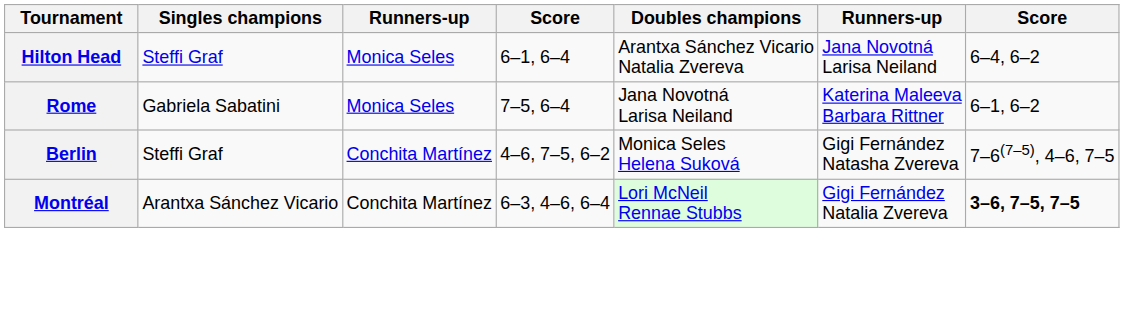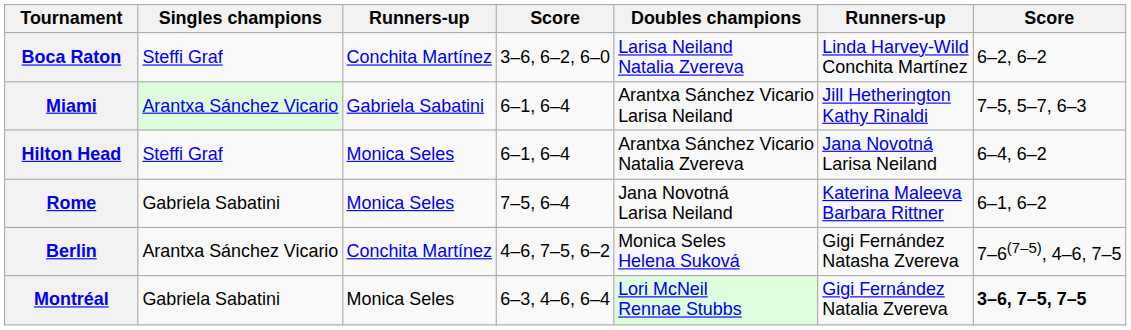+ row: Boca Raton | Steffi Graf | Conchita Martínez | 3–6, 6–2, 6–0 | Larisa Neiland Natalia Zvereva | Linda Harvey-Wild Conchita Martínez | 6–2, 6–2
+ row: Miami | Arantxa Sánchez Vicario | Gabriela Sabatini | 6–1, 6–4 | Arantxa Sánchez Vicario Larisa Neiland | Jill Hetherington Kathy Rinaldi | 7–5, 5–7, 6–3
Berlin | Singles champions: Steffi Graf -> Arantxa Sánchez Vicario
Montréal | Singles champions: Arantxa Sánchez Vicario -> Gabriela Sabatini
Montréal | column 3: Conchita Martínez -> Monica Seles
